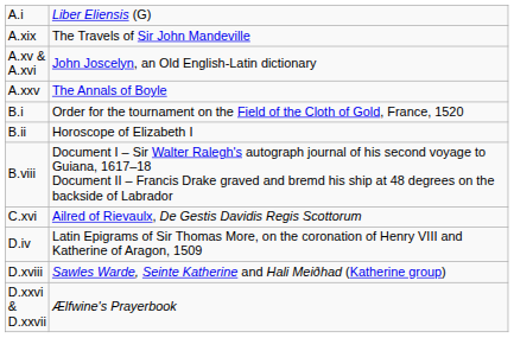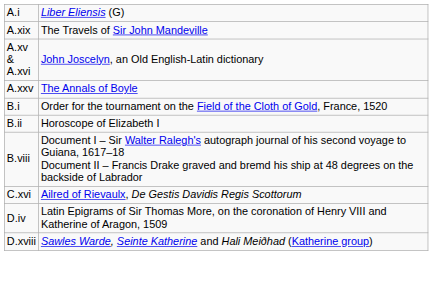- row: D.xxvi & D.xxvii | Ælfwine's Prayerbook
